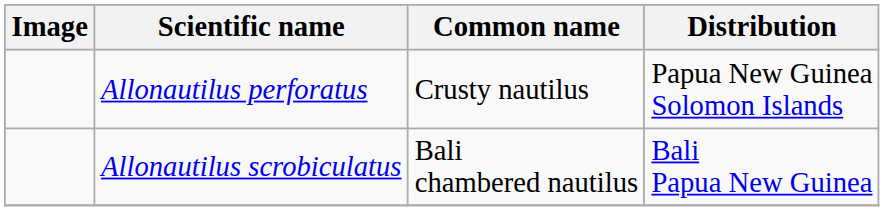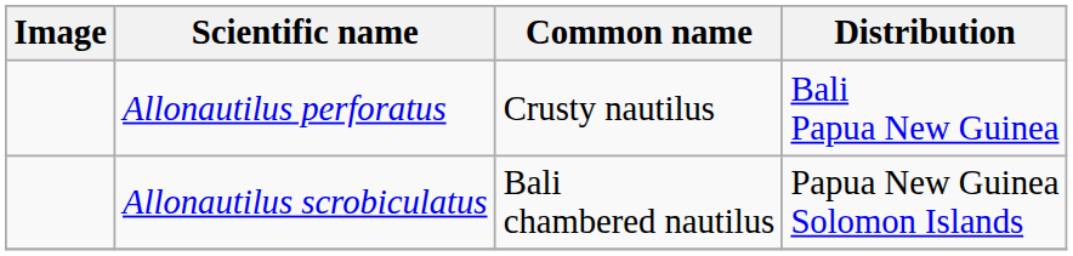Allonautilus perforatus | Distribution: Papua New Guinea Solomon Islands -> Bali Papua New Guinea
Allonautilus scrobiculatus | Distribution: Bali Papua New Guinea -> Papua New Guinea Solomon Islands
